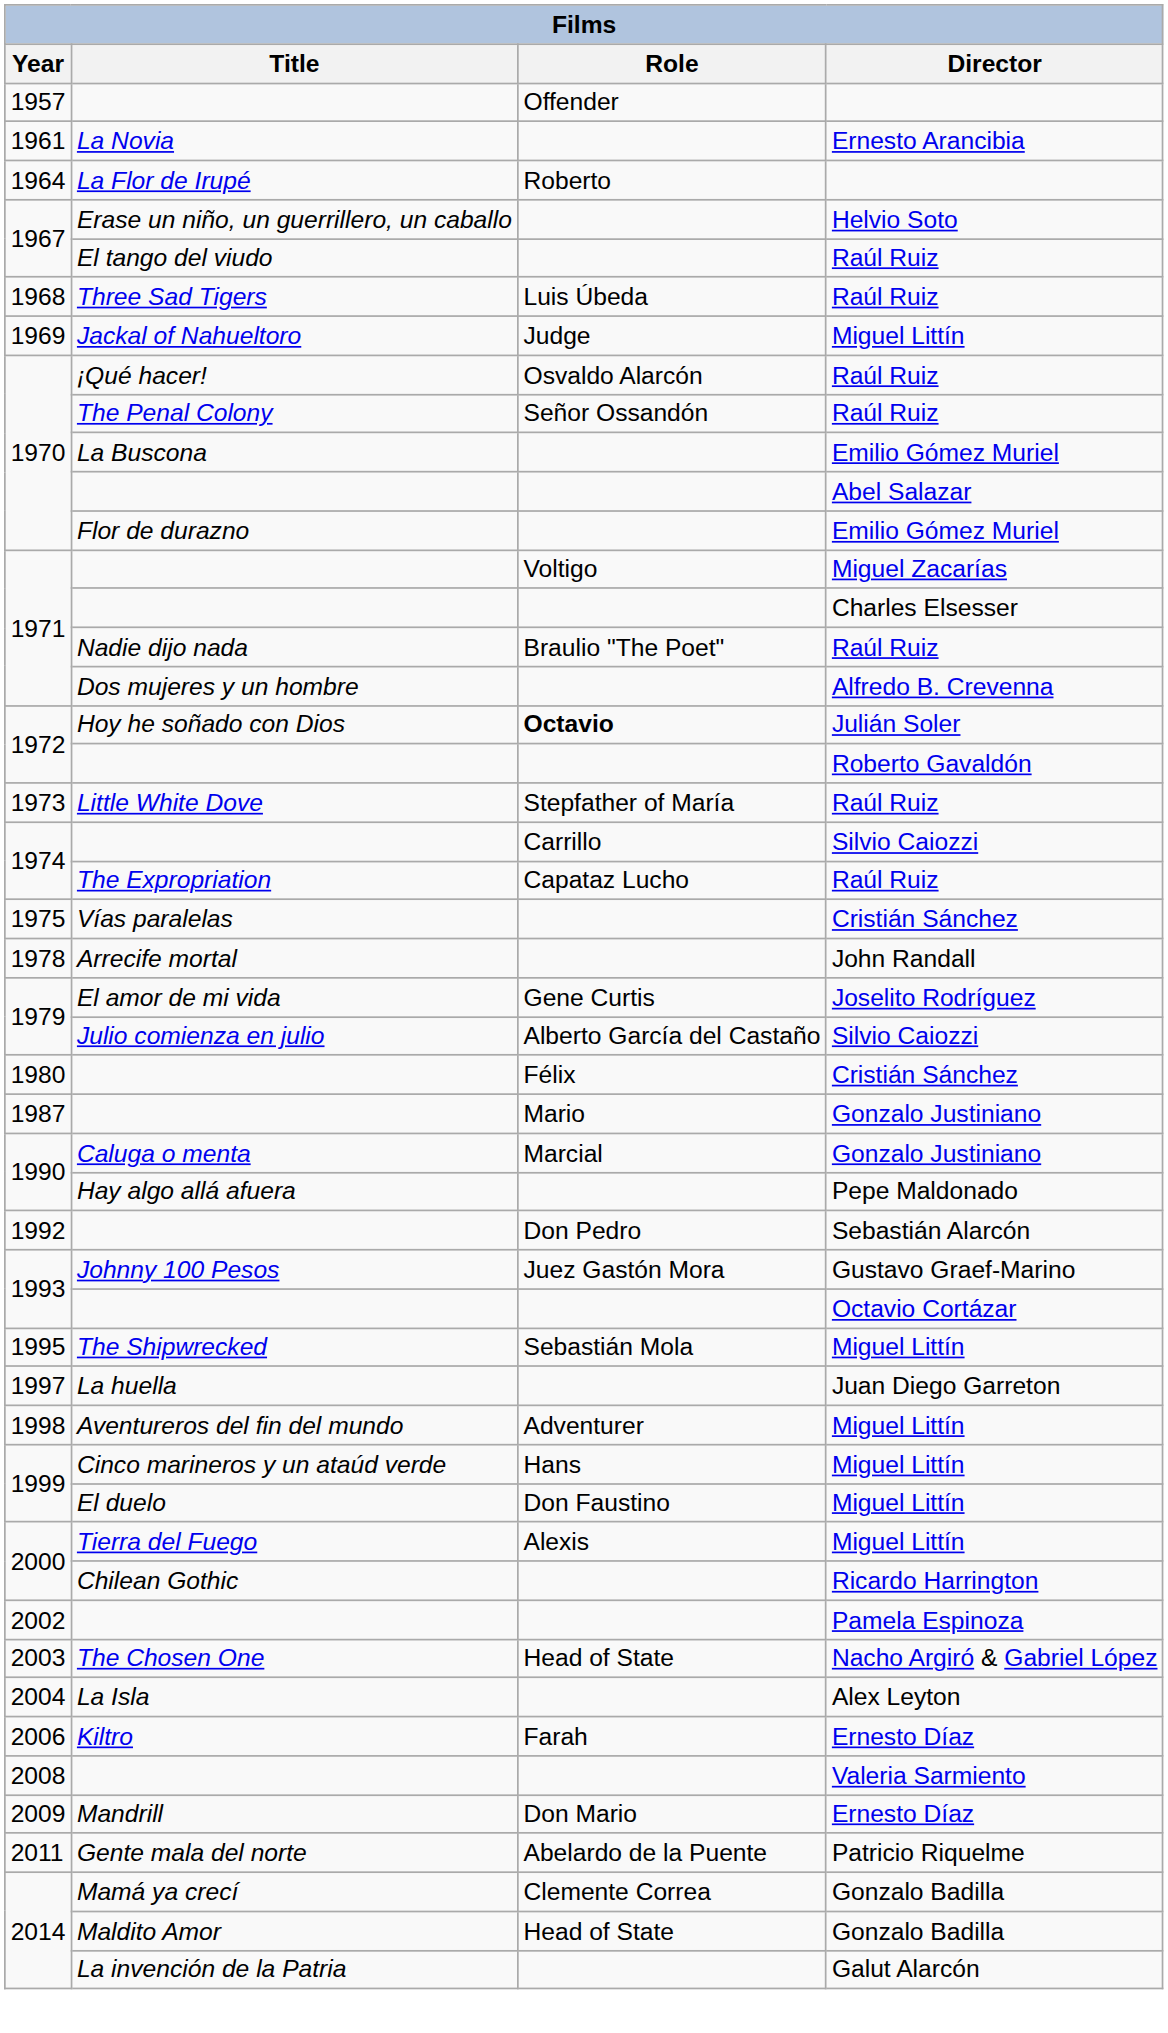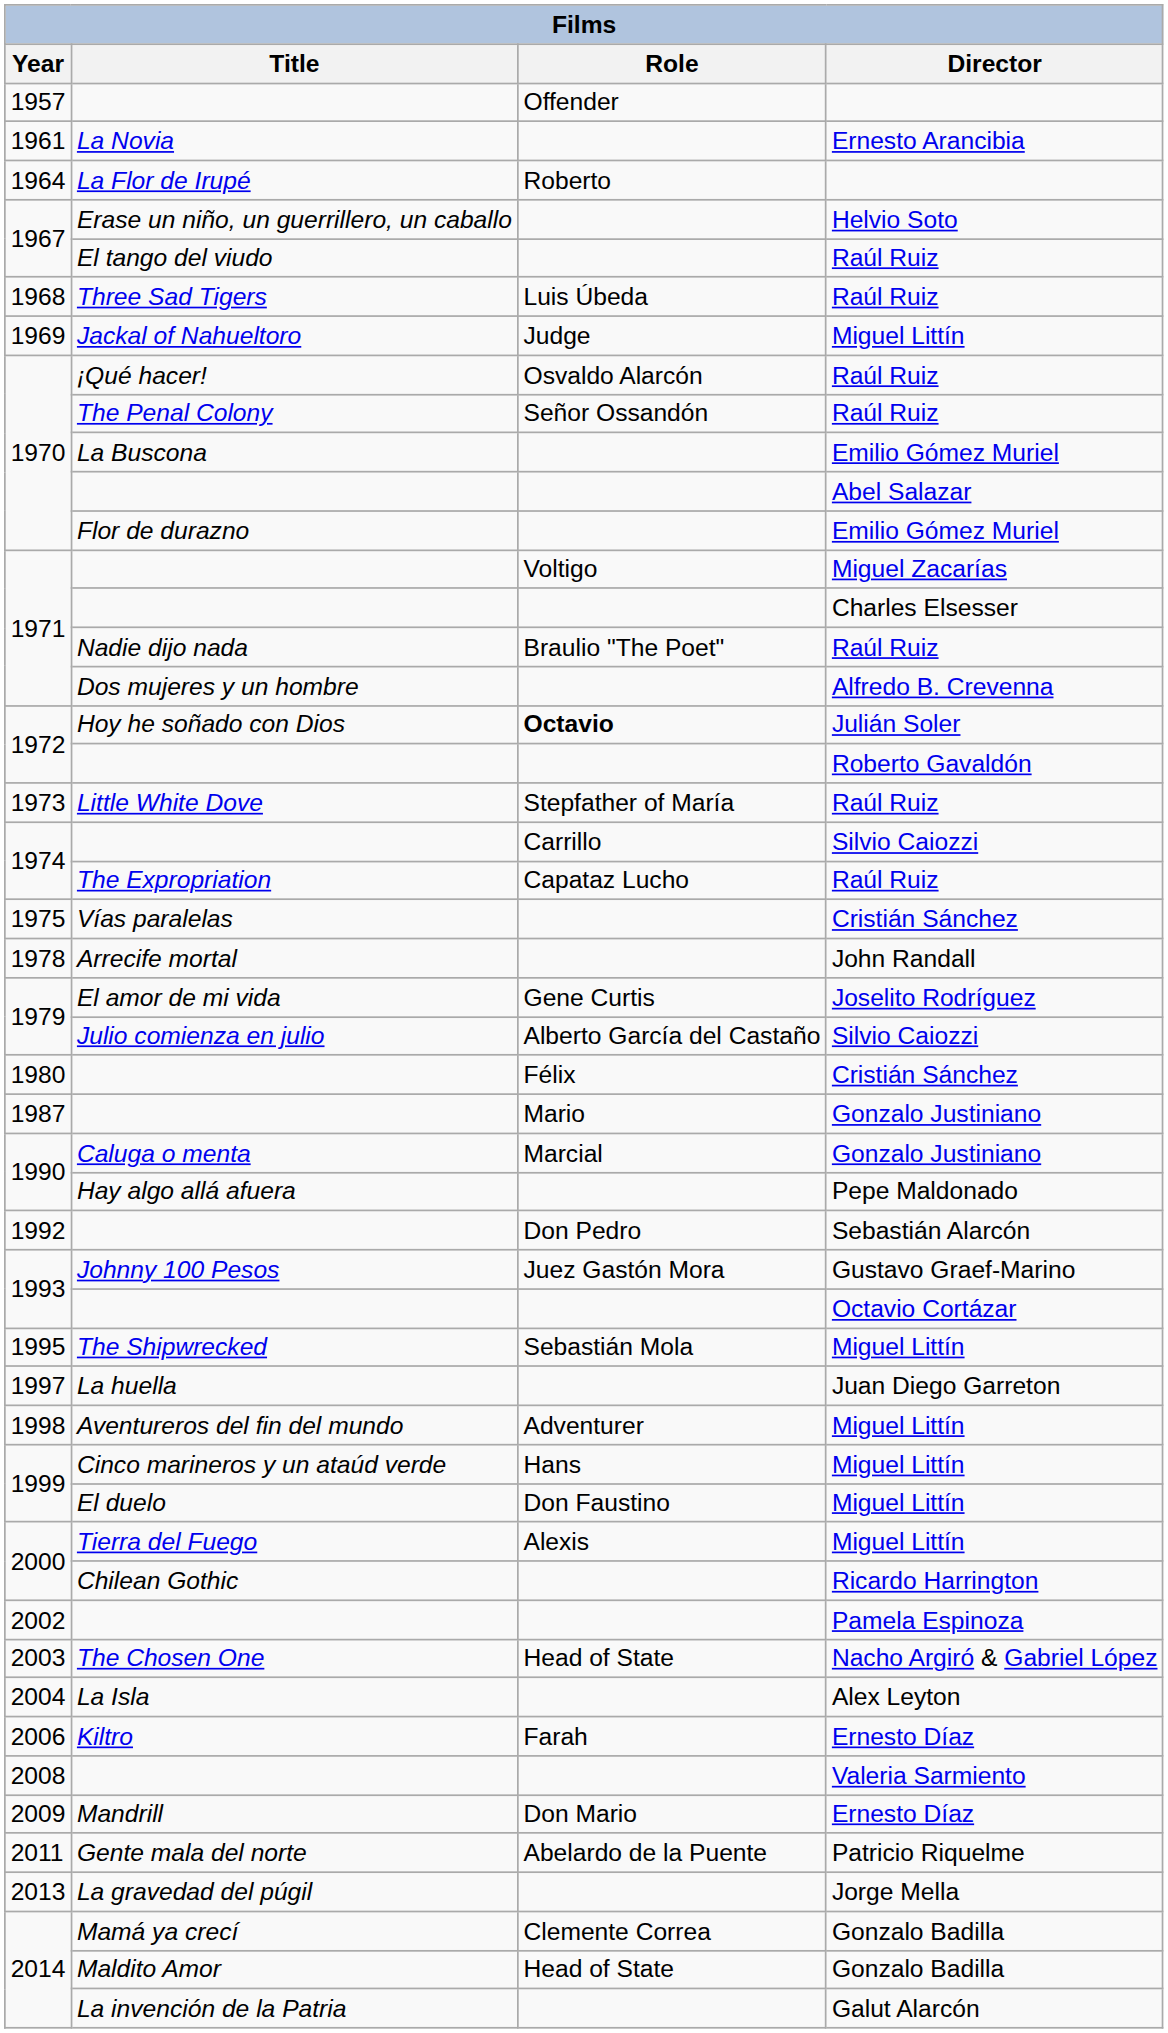+ row: 2013 | La gravedad del púgil | Jorge Mella
